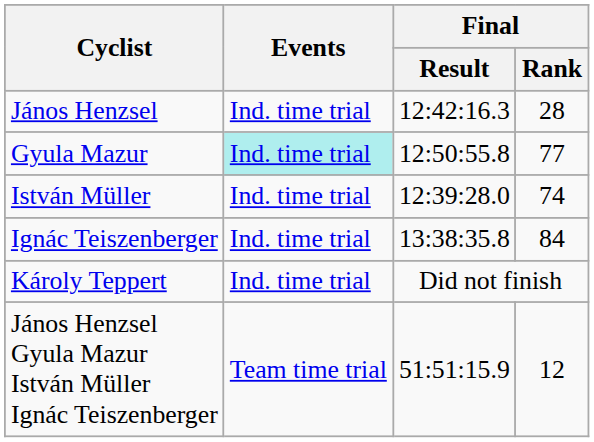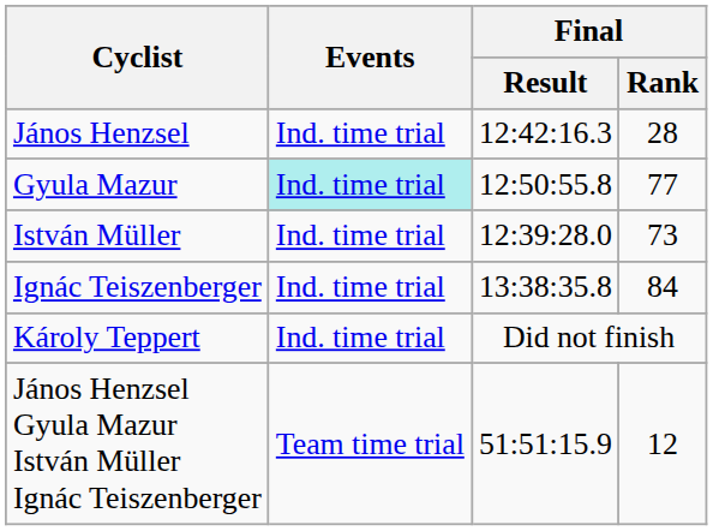István Müller | Final / Rank: 74 -> 73
